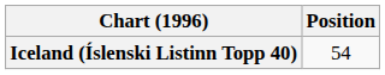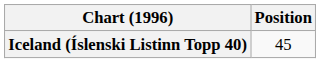Iceland (Íslenski Listinn Topp 40) | Position: 54 -> 45
